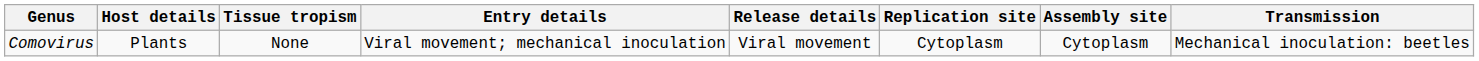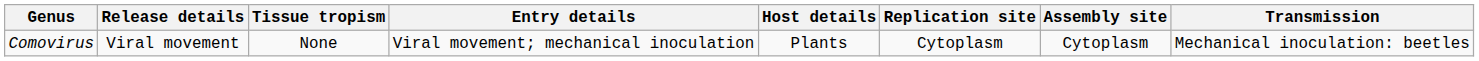columns swapped: Host details <-> Release details
